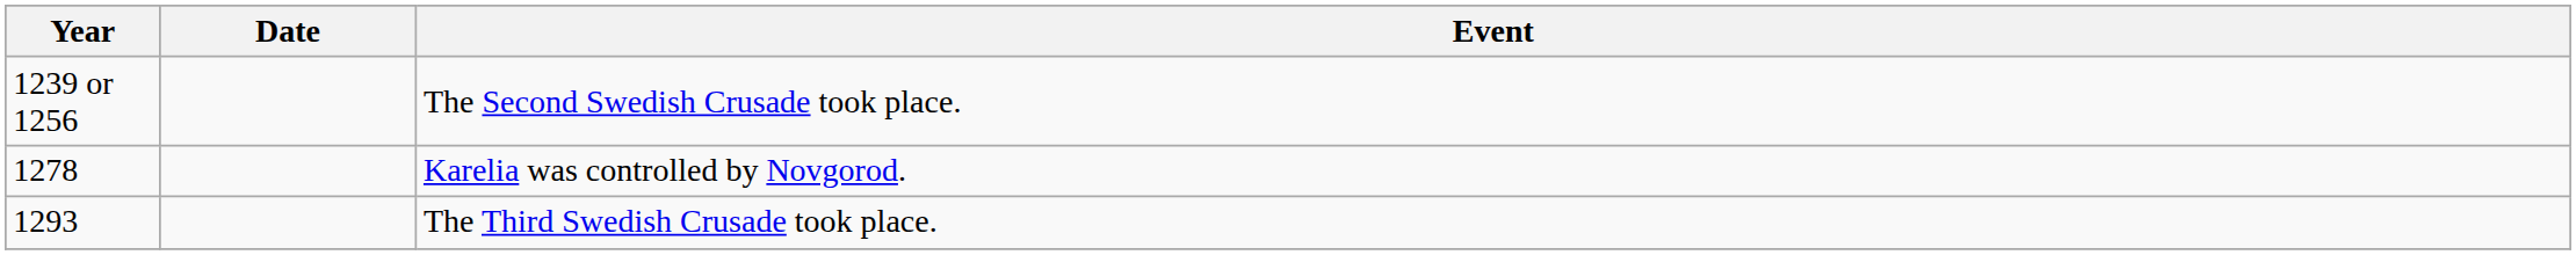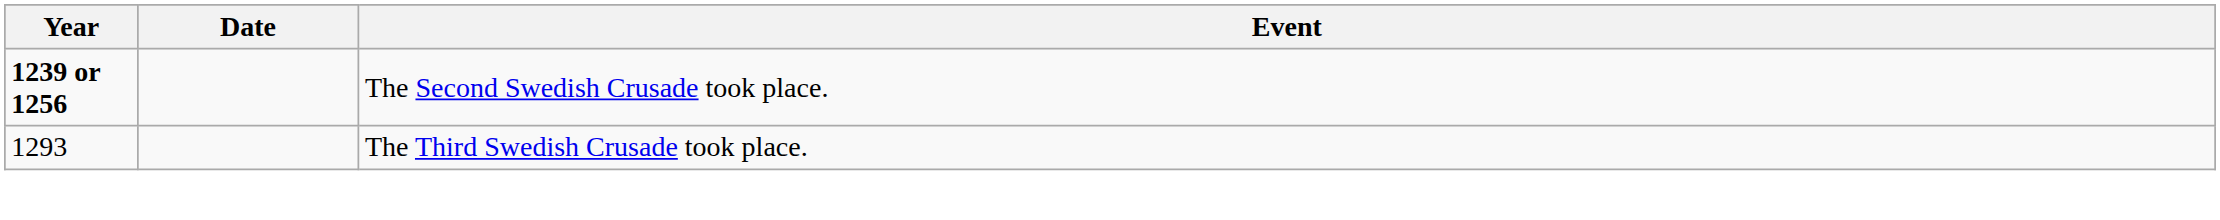The Second Swedish Crusade took place. | Year: normal -> bold
- row: 1278 | Karelia was controlled by Novgorod.
